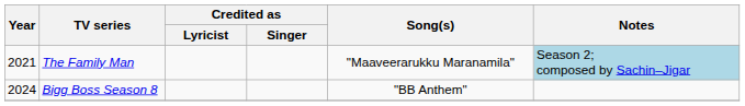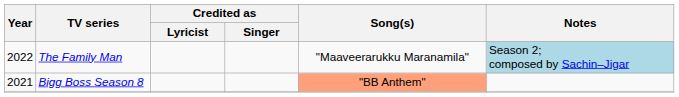The Family Man | Year: 2021 -> 2022
Bigg Boss Season 8 | Year: 2024 -> 2021
Bigg Boss Season 8 | Song(s): no background -> lightsalmon background
